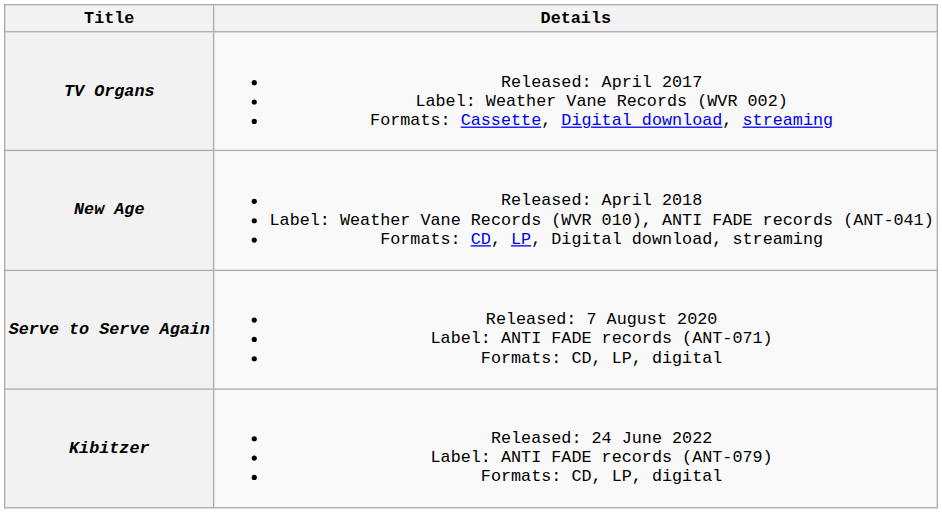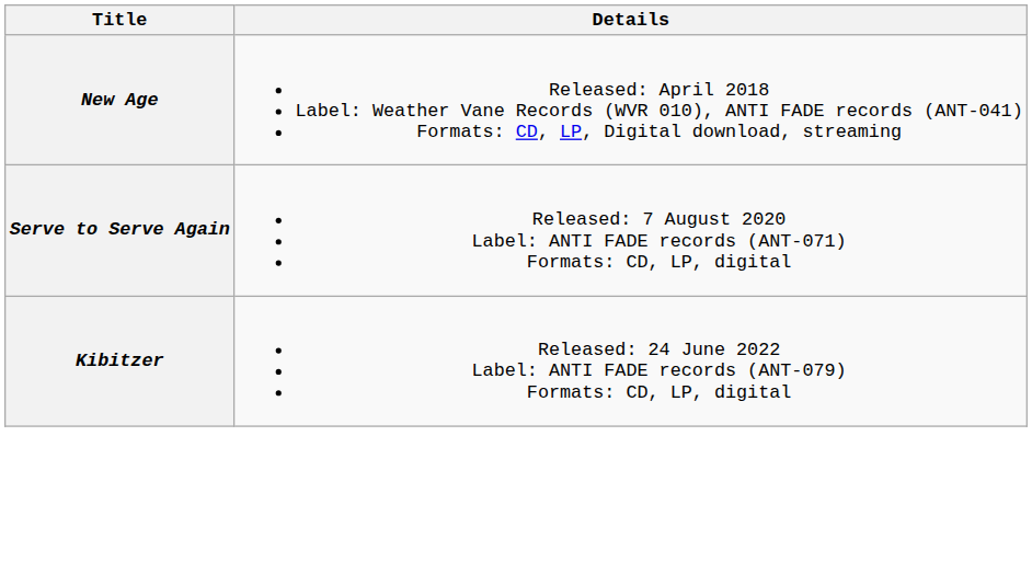- row: TV Organs | Released: April 2017 Label: Weather Vane Records (WVR 002) Formats: Cassette, Digital download, streaming
